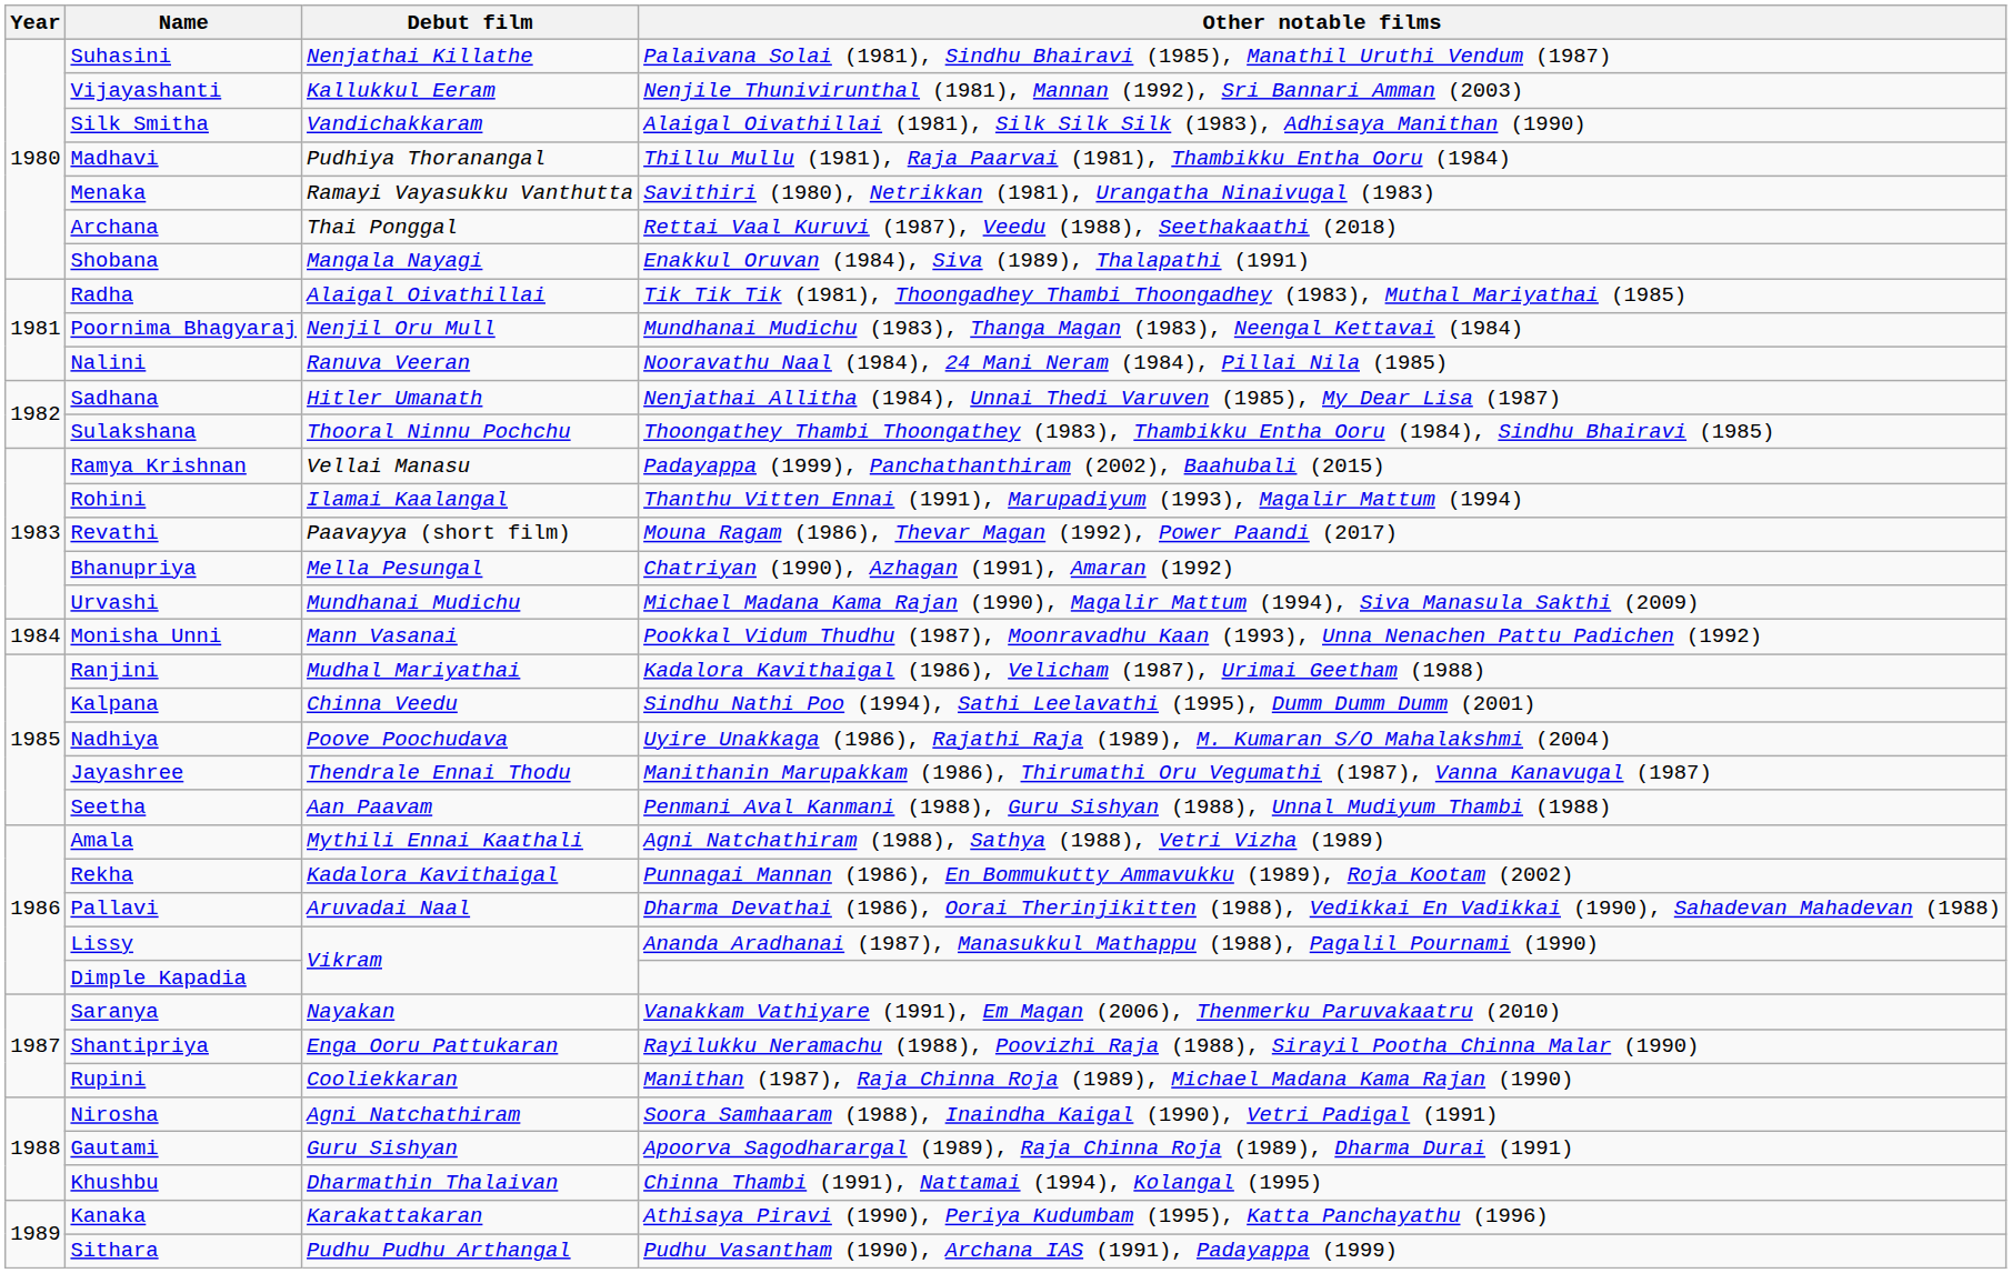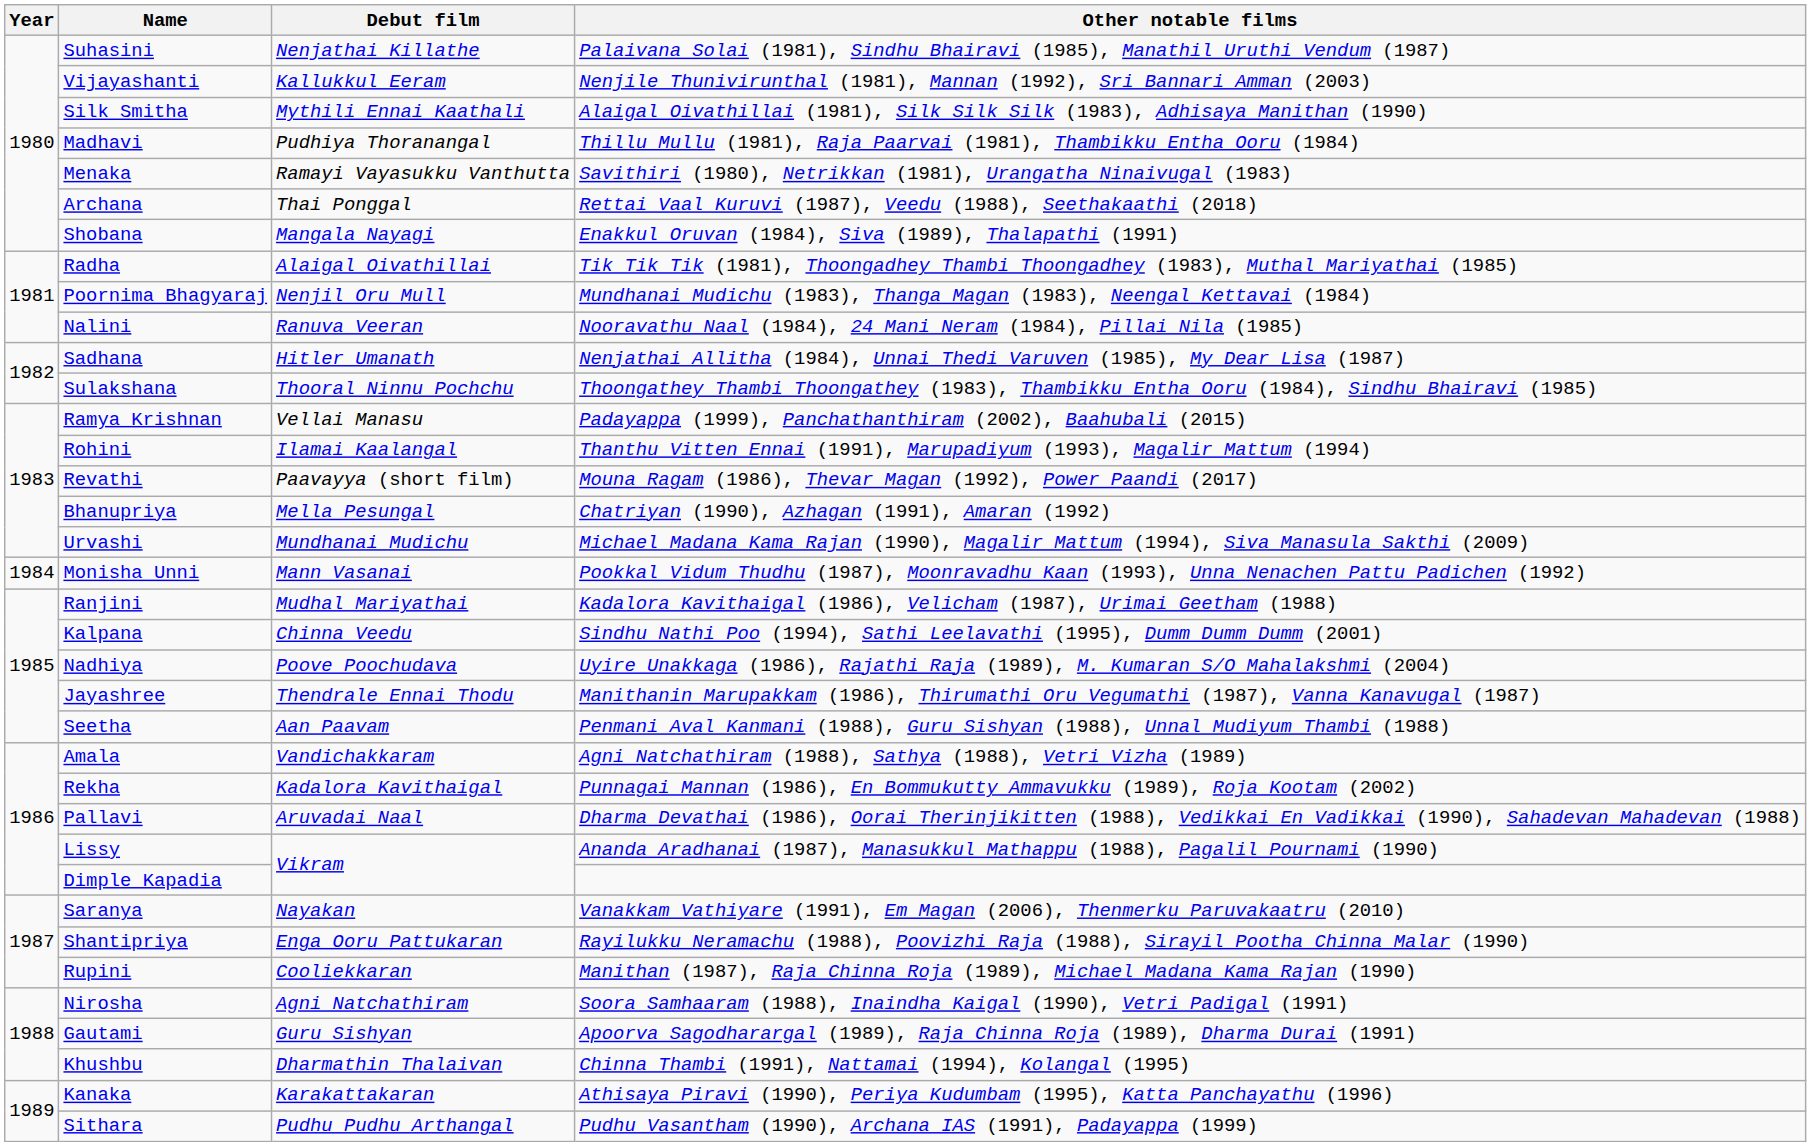Silk Smitha | Debut film: Vandichakkaram -> Mythili Ennai Kaathali
Amala | Debut film: Mythili Ennai Kaathali -> Vandichakkaram
